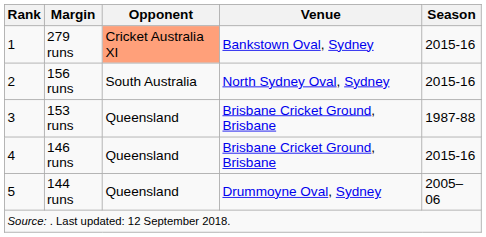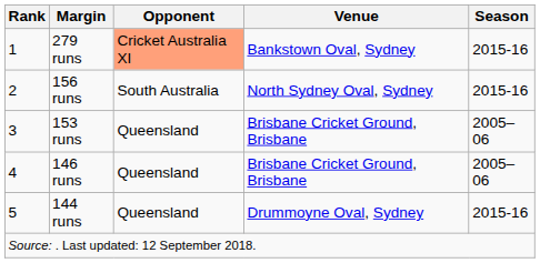153 runs | Season: 1987-88 -> 2005–06
146 runs | Season: 2015-16 -> 2005–06
144 runs | Season: 2005–06 -> 2015-16
